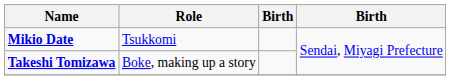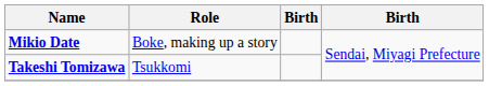Mikio Date | Role: Tsukkomi -> Boke, making up a story
Takeshi Tomizawa | Role: Boke, making up a story -> Tsukkomi
